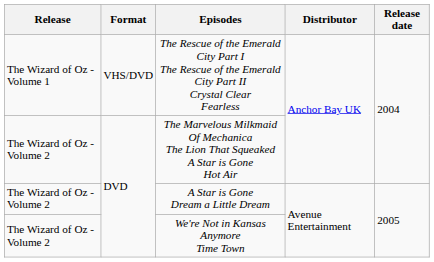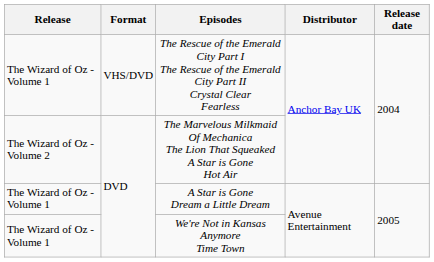A Star is Gone Dream a Little Dream | Release: The Wizard of Oz - Volume 2 -> The Wizard of Oz - Volume 1
We're Not in Kansas Anymore Time Town | Release: The Wizard of Oz - Volume 2 -> The Wizard of Oz - Volume 1
